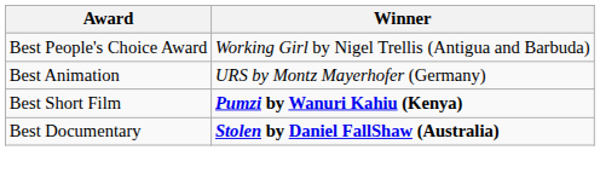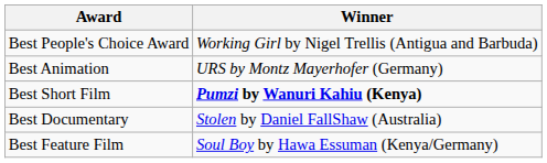Best Documentary | Winner: bold -> normal
+ row: Best Feature Film | Soul Boy by Hawa Essuman (Kenya/Germany)
